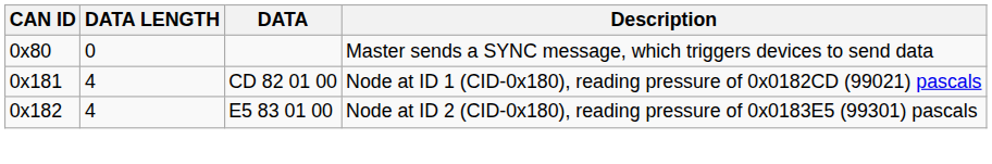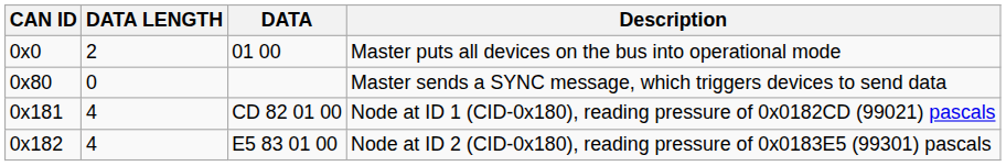+ row: 0x0 | 2 | 01 00 | Master puts all devices on the bus into operational mode
